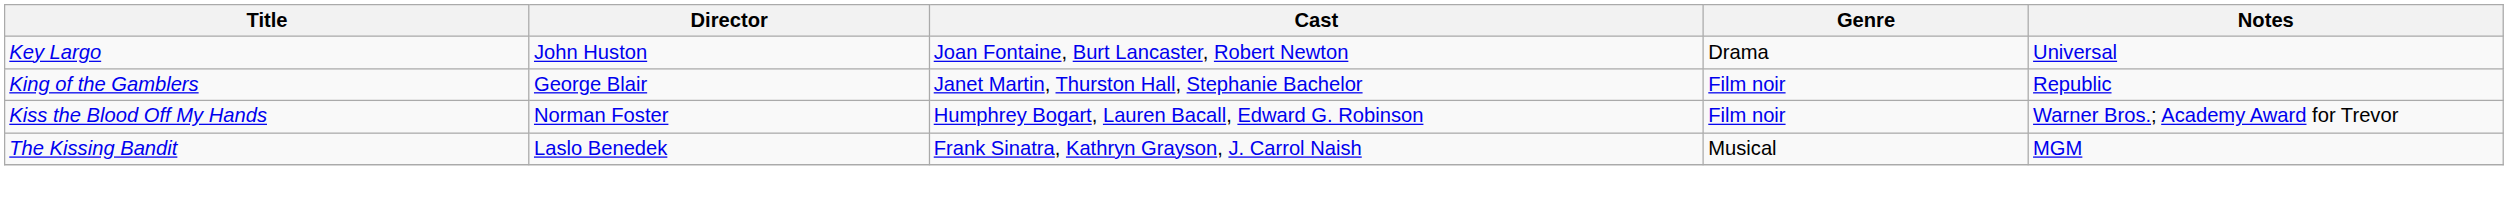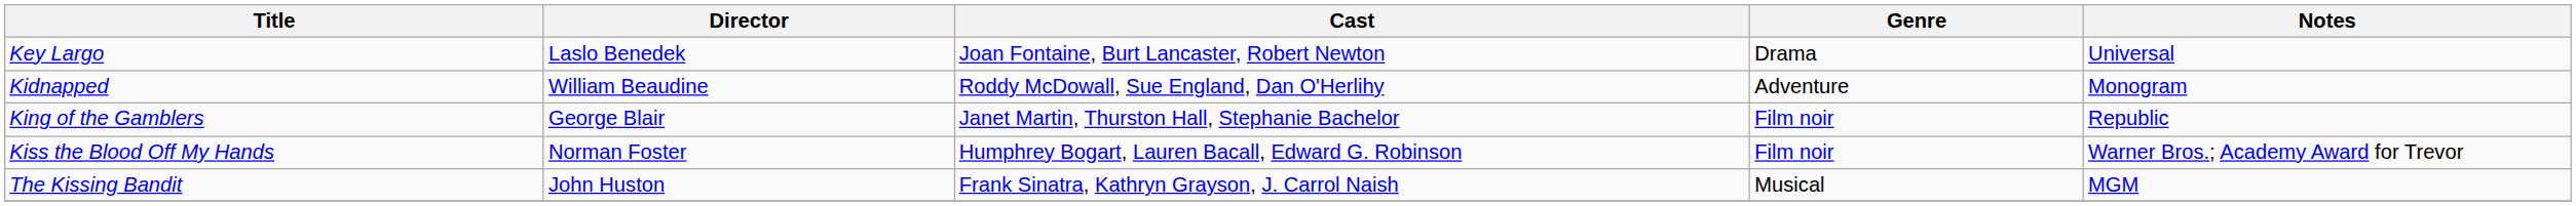Key Largo | Director: John Huston -> Laslo Benedek
+ row: Kidnapped | William Beaudine | Roddy McDowall, Sue England, Dan O'Herlihy | Adventure | Monogram
The Kissing Bandit | Director: Laslo Benedek -> John Huston
